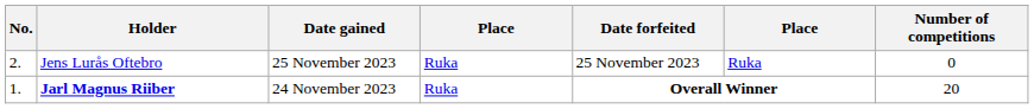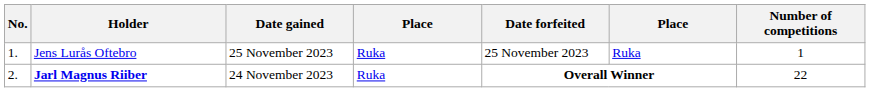Jens Lurås Oftebro | No.: 2. -> 1.
Jens Lurås Oftebro | Number of competitions: 0 -> 1
Jarl Magnus Riiber | No.: 1. -> 2.
Jarl Magnus Riiber | Number of competitions: 20 -> 22
